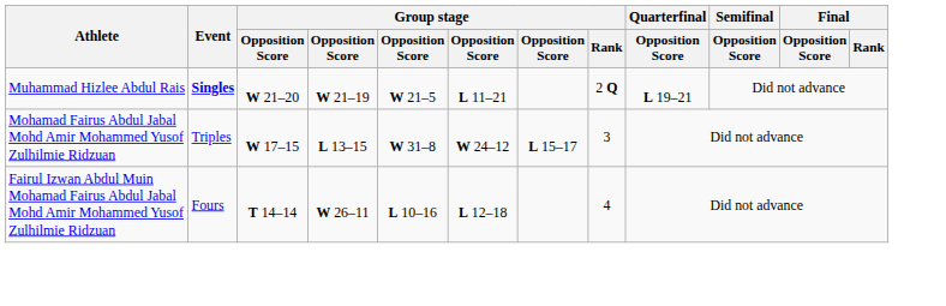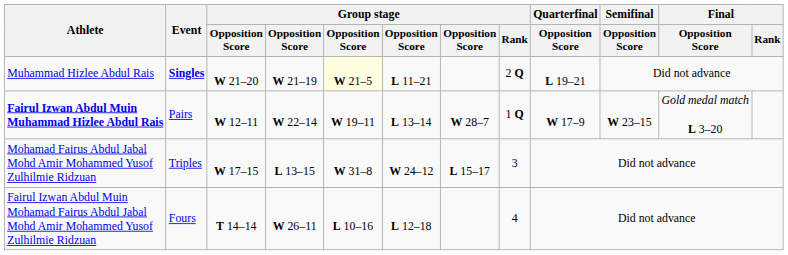Muhammad Hizlee Abdul Rais | column 5: no background -> lightyellow background
+ row: Fairul Izwan Abdul Muin Muhammad Hizlee Abdul Rais | Pairs | W 12–11 | W 22–14 | W 19–11 | L 13–14 | W 28–7 | 1 Q | W 17–9 | W 23–15 | Gold medal match L 3–20
